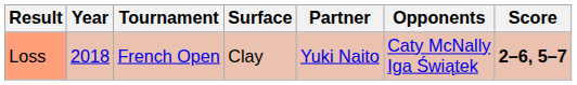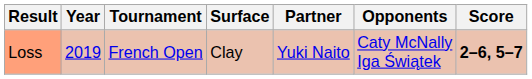Loss | Year: 2018 -> 2019
